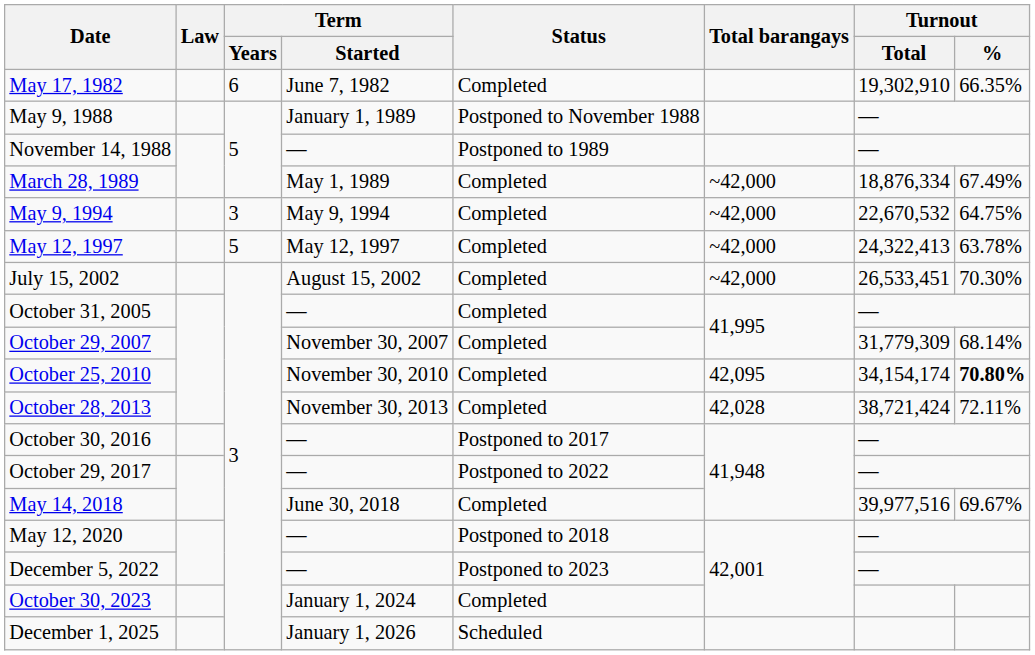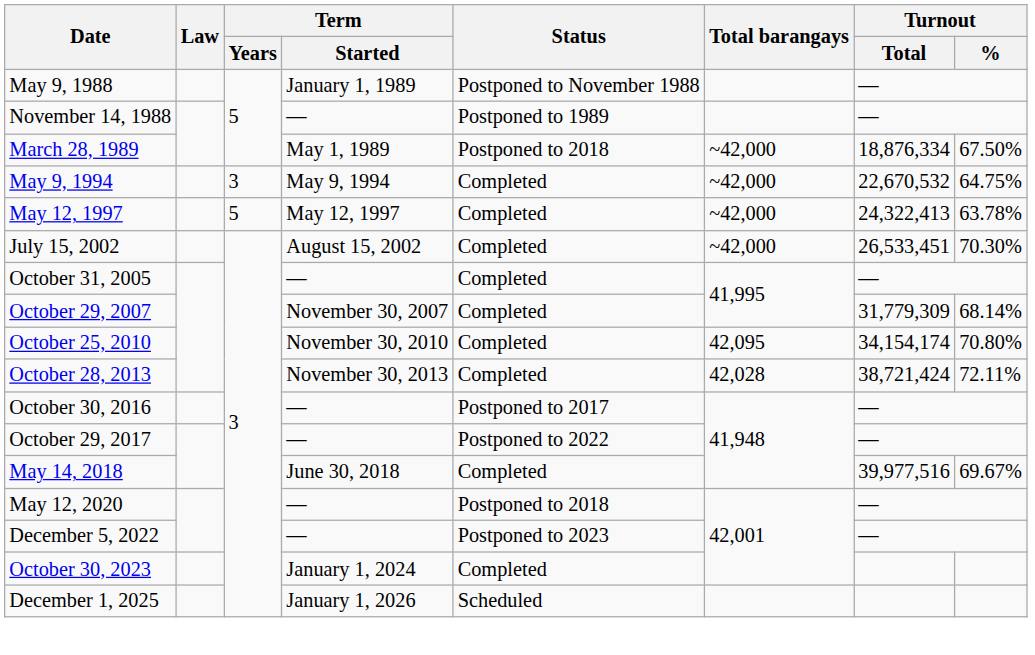- row: May 17, 1982 | 6 | June 7, 1982 | Completed | 19,302,910 | 66.35%
March 28, 1989 | Status: Completed -> Postponed to 2018
March 28, 1989 | Turnout / %: 67.49% -> 67.50%
October 25, 2010 | Turnout / %: bold -> normal
